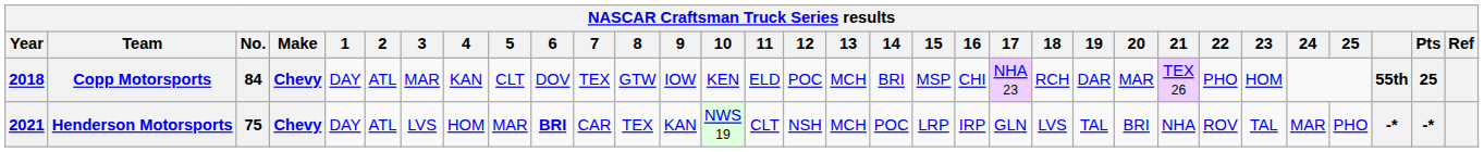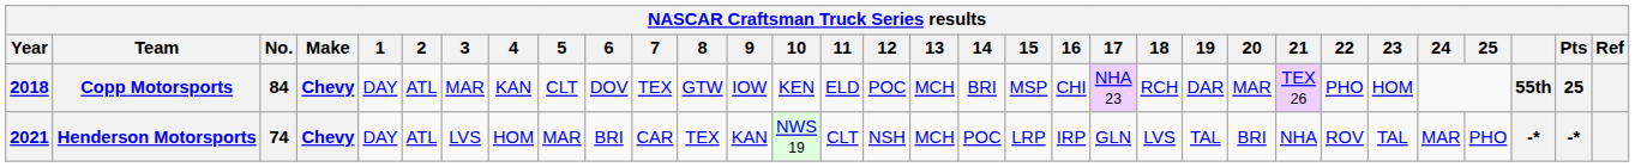Henderson Motorsports | No.: 75 -> 74
Henderson Motorsports | 6: bold -> normal
